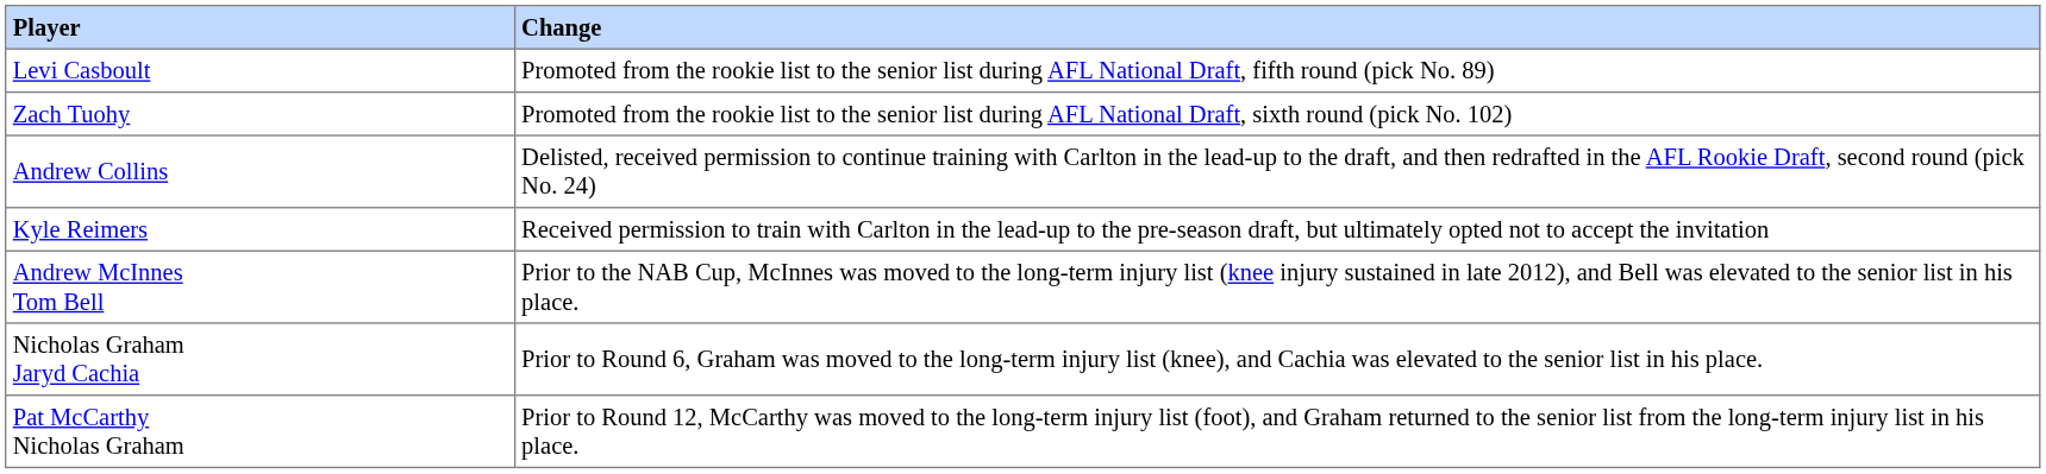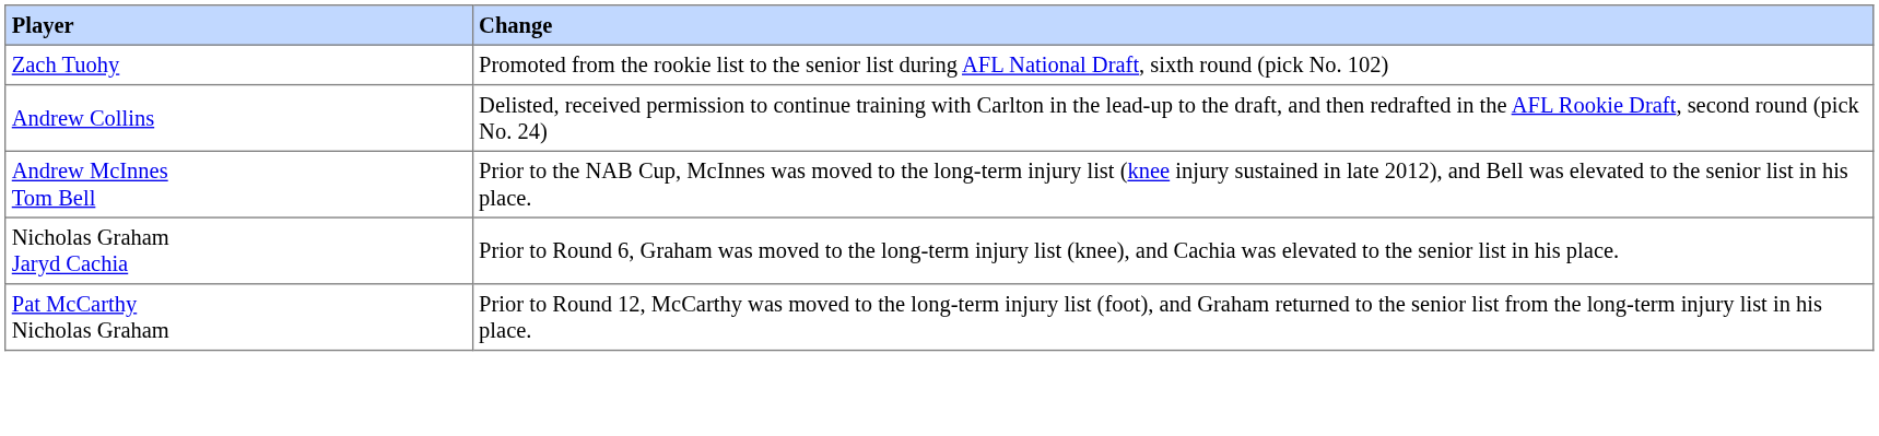- row: Levi Casboult | Promoted from the rookie list to the senior list during AFL National Draft, fifth round (pick No. 89)
- row: Kyle Reimers | Received permission to train with Carlton in the lead-up to the pre-season draft, but ultimately opted not to accept the invitation
